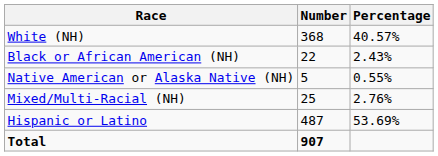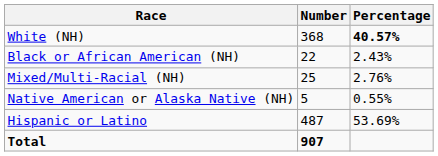White (NH) | Percentage: normal -> bold
rows swapped: Native American or Alaska Native (NH) <-> Mixed/Multi-Racial (NH)
